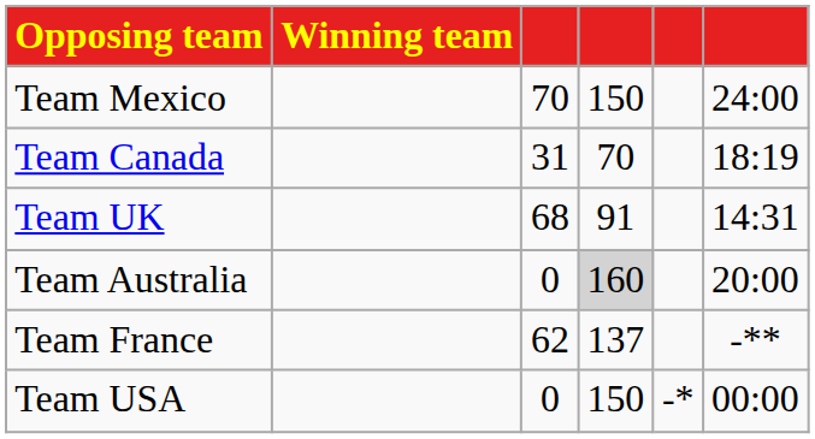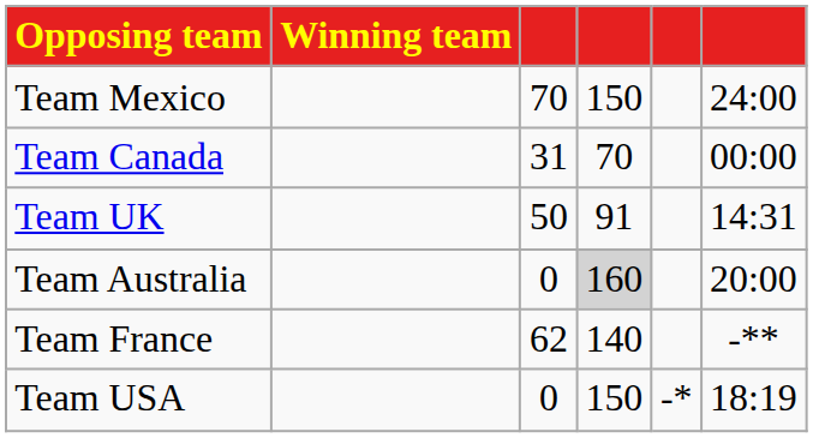Team Canada | column 6: 18:19 -> 00:00
Team UK | column 3: 68 -> 50
Team France | column 4: 137 -> 140
Team USA | column 6: 00:00 -> 18:19
